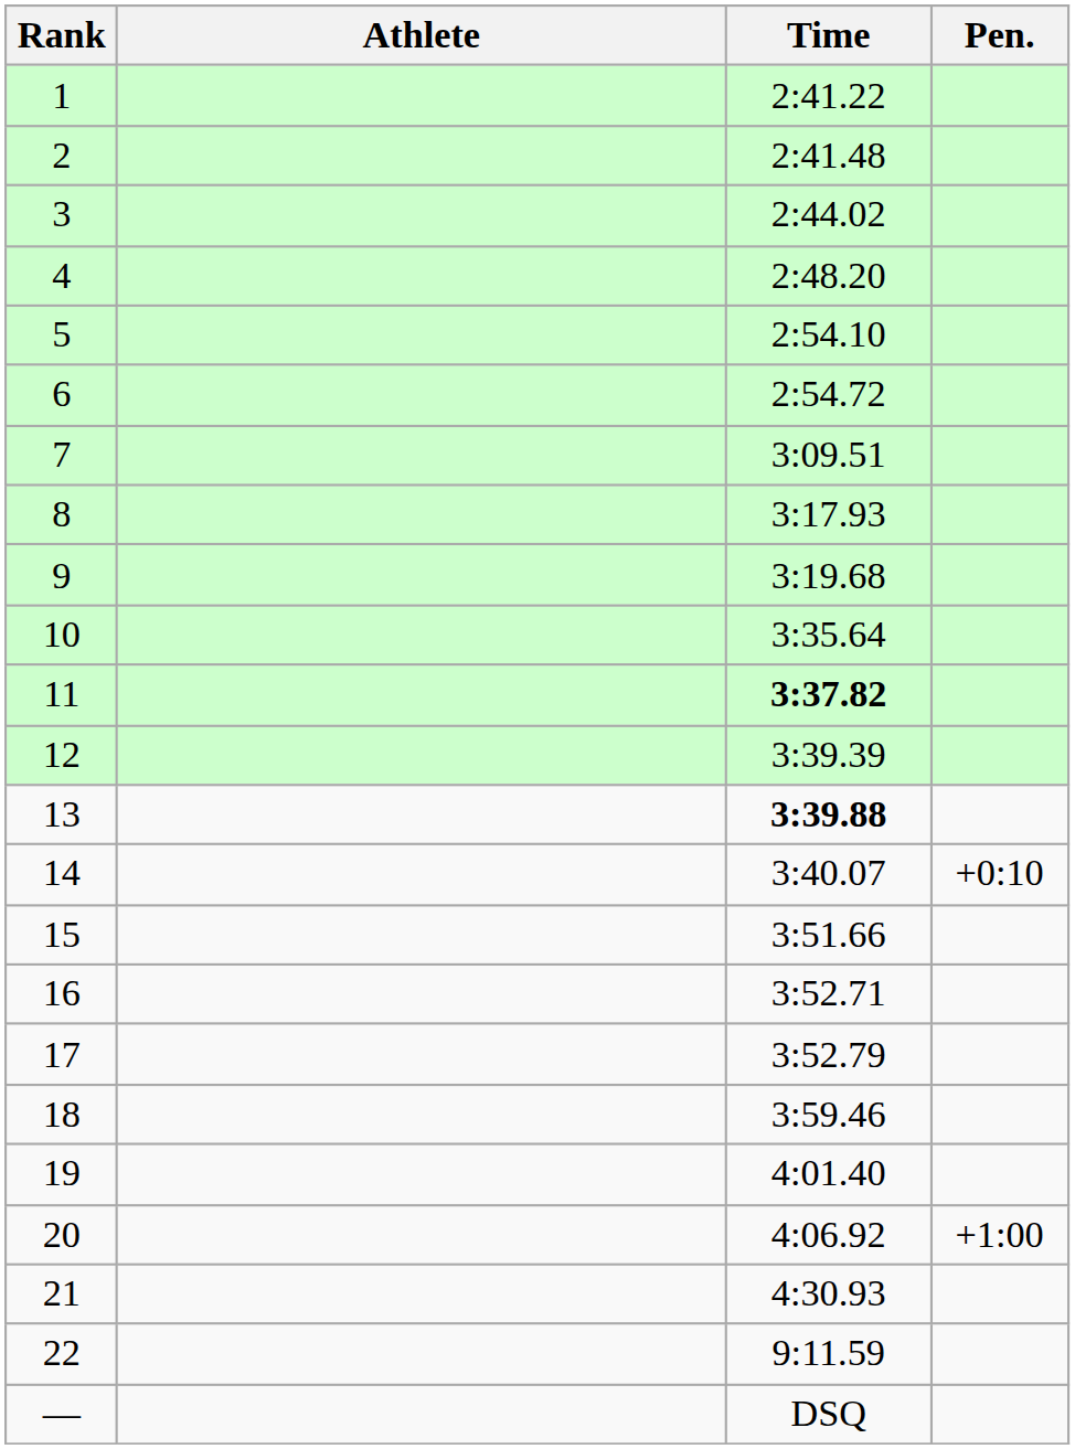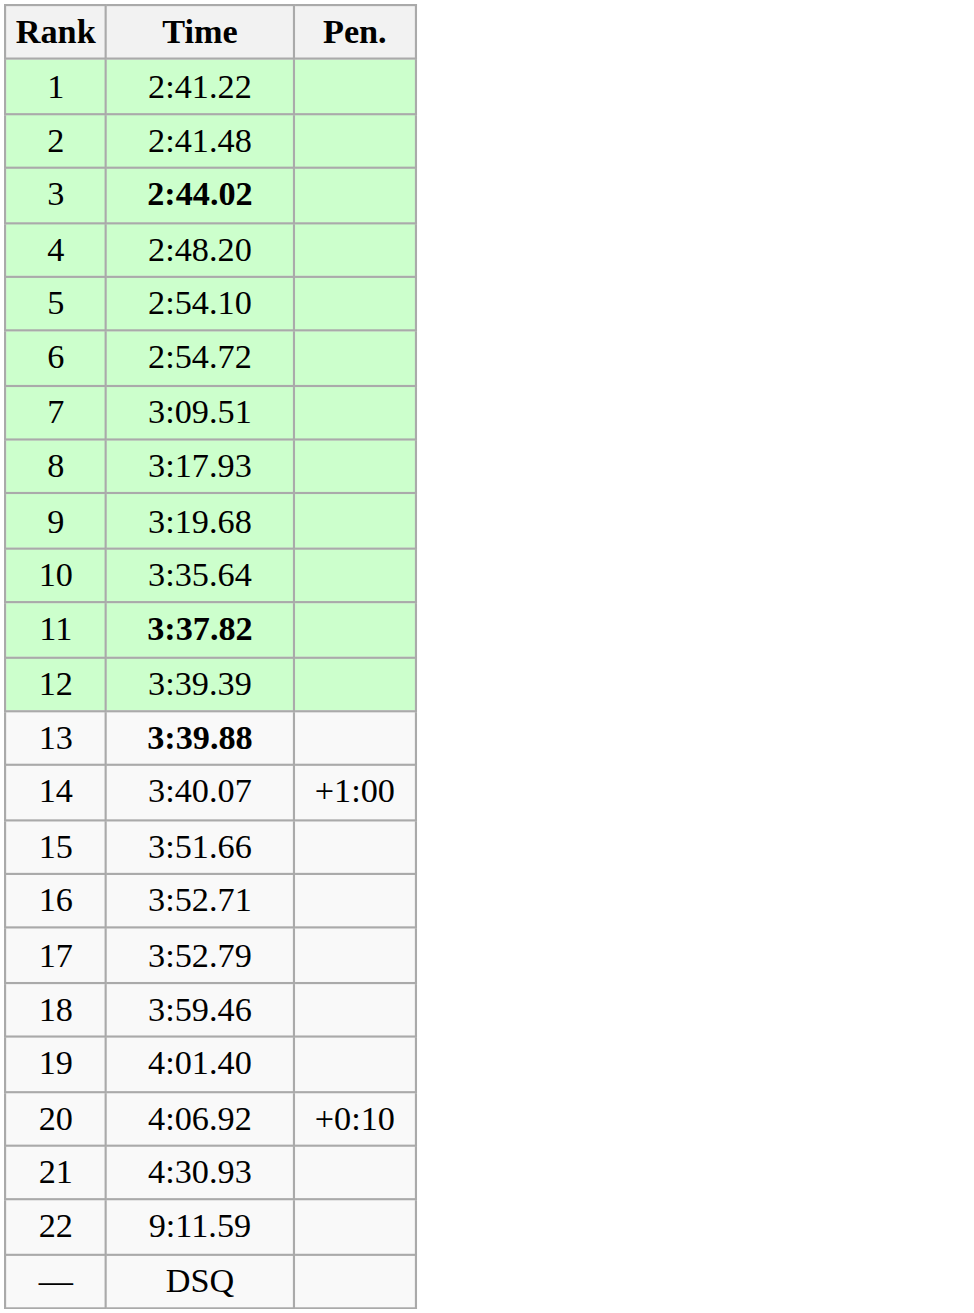- column: Athlete
3 | Time: normal -> bold
14 | Pen.: +0:10 -> +1:00
20 | Pen.: +1:00 -> +0:10
